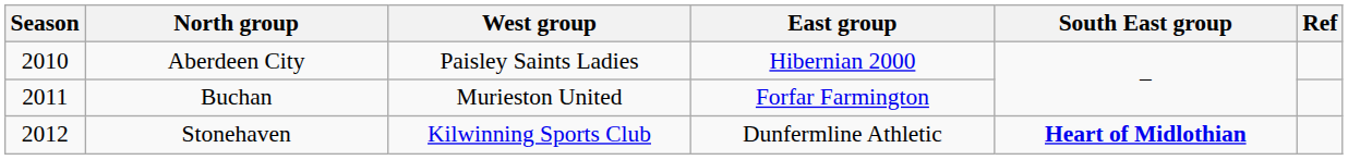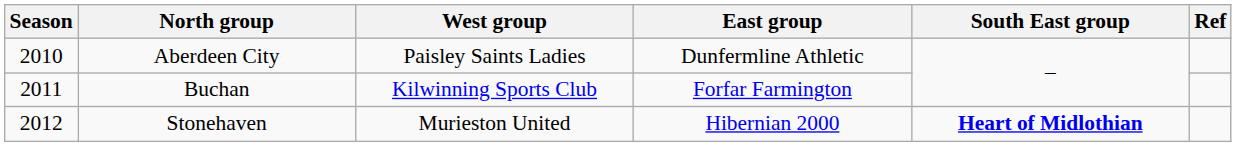Aberdeen City | East group: Hibernian 2000 -> Dunfermline Athletic
Buchan | West group: Murieston United -> Kilwinning Sports Club
Stonehaven | West group: Kilwinning Sports Club -> Murieston United
Stonehaven | East group: Dunfermline Athletic -> Hibernian 2000
